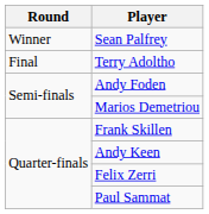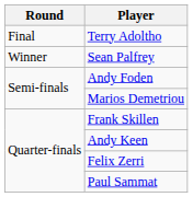rows swapped: Sean Palfrey <-> Terry Adoltho
